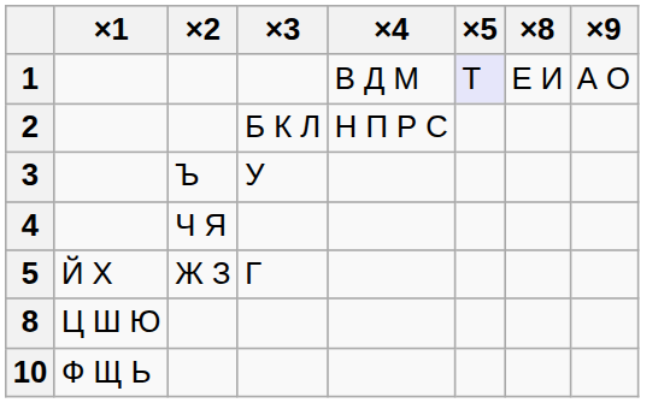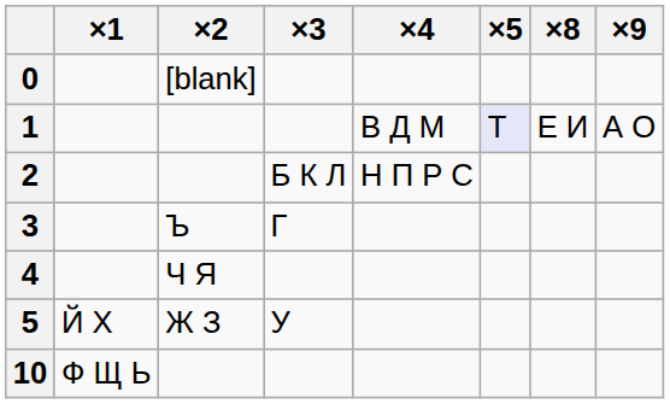+ row: 0 | [blank]
3 | ×3: У -> Г
5 | ×3: Г -> У
- row: 8 | Ц Ш Ю
